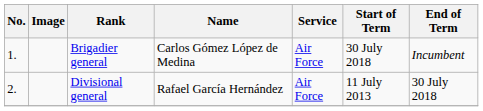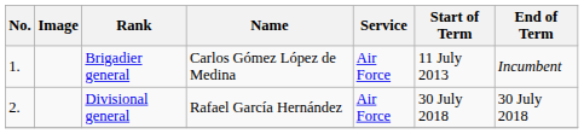Brigadier general | Start of Term: 30 July 2018 -> 11 July 2013
Divisional general | Start of Term: 11 July 2013 -> 30 July 2018
